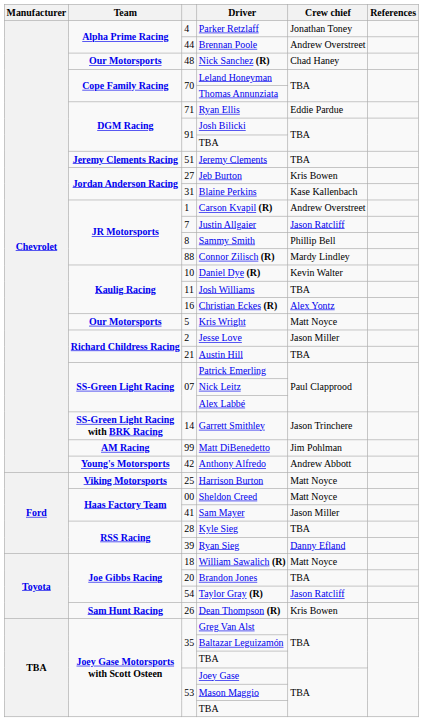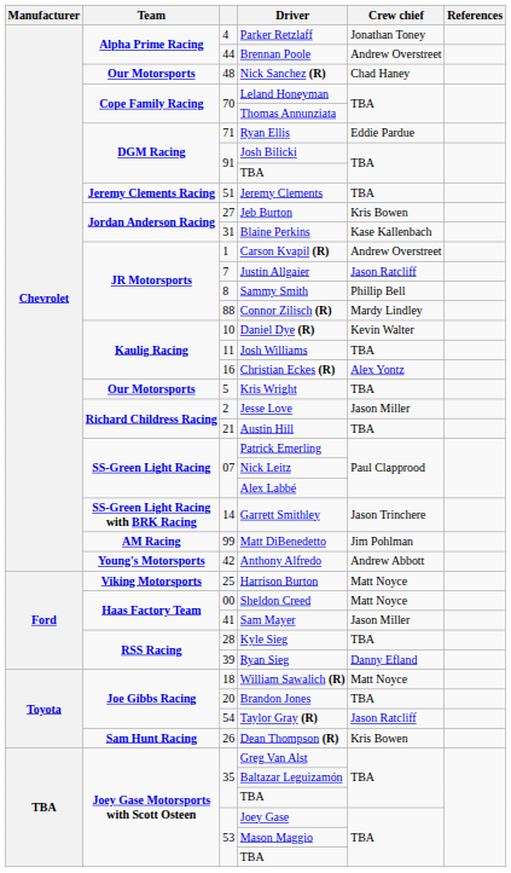Kris Wright | Crew chief: Matt Noyce -> TBA
